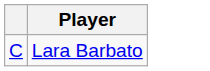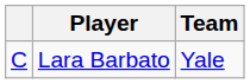+ column: Team | Yale
